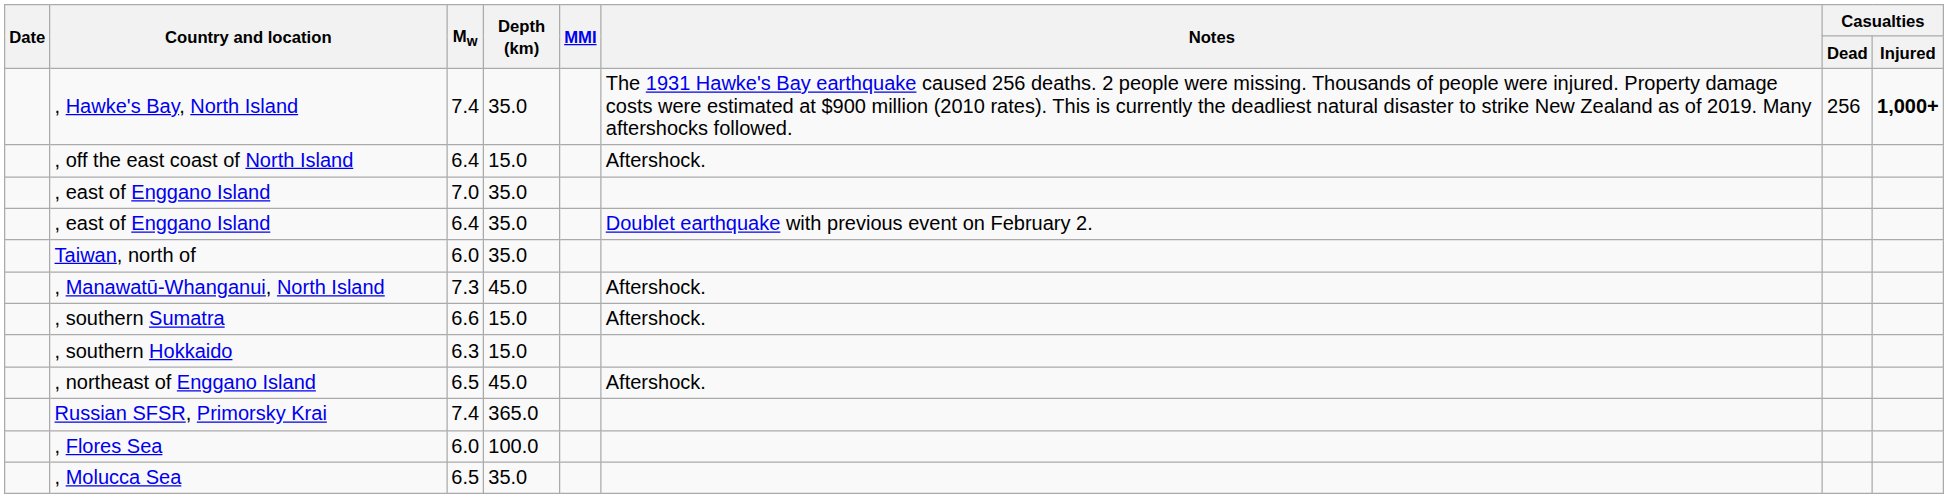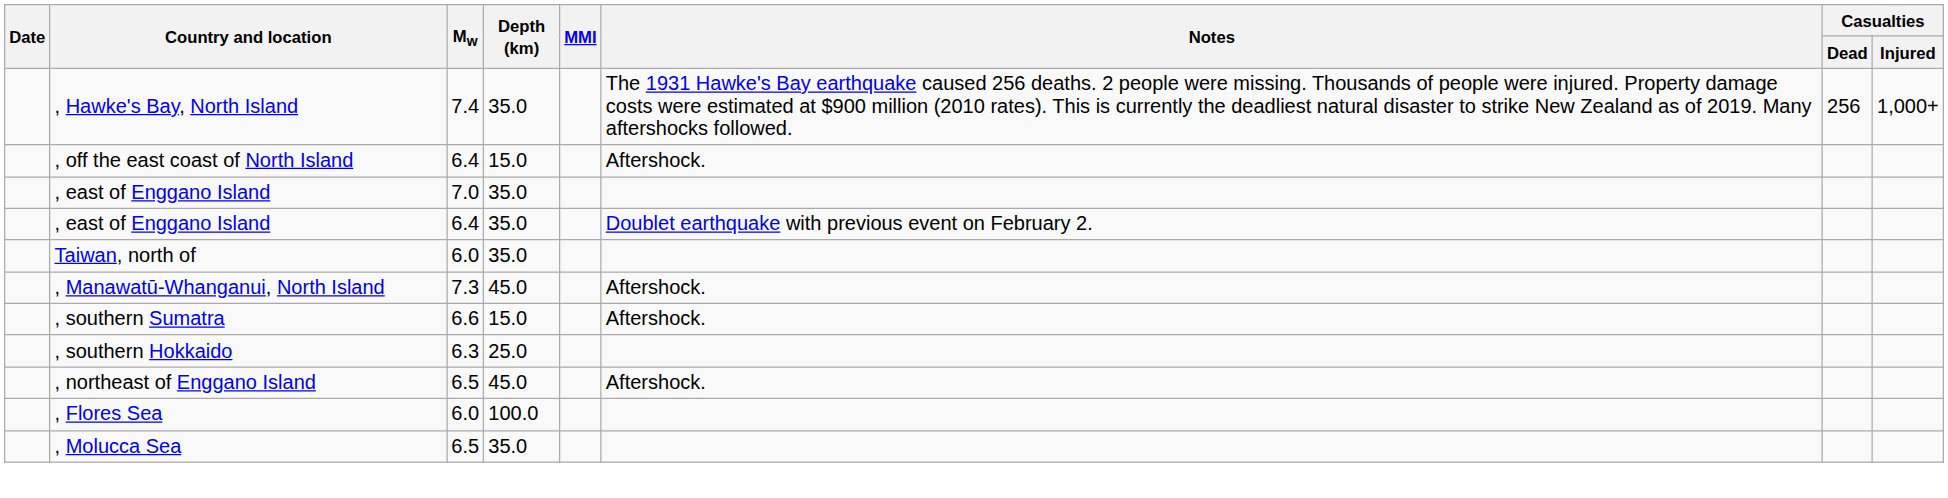, Hawke's Bay, North Island | Casualties / Injured: bold -> normal
, southern Hokkaido | Depth (km): 15.0 -> 25.0
- row: Russian SFSR, Primorsky Krai | 7.4 | 365.0
